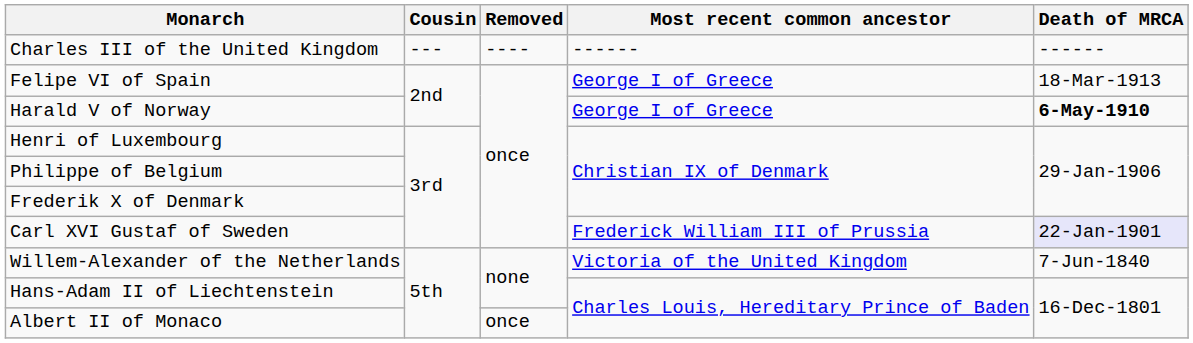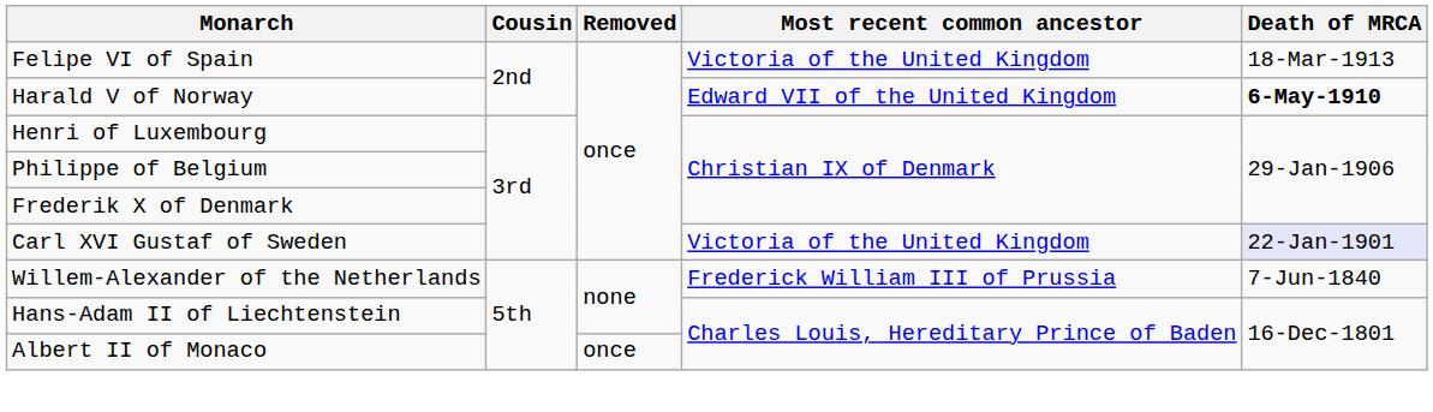- row: Charles III of the United Kingdom | --- | ---- | ------ | ------
Felipe VI of Spain | Most recent common ancestor: George I of Greece -> Victoria of the United Kingdom
Harald V of Norway | Most recent common ancestor: George I of Greece -> Edward VII of the United Kingdom
Carl XVI Gustaf of Sweden | Most recent common ancestor: Frederick William III of Prussia -> Victoria of the United Kingdom
Willem-Alexander of the Netherlands | Most recent common ancestor: Victoria of the United Kingdom -> Frederick William III of Prussia
